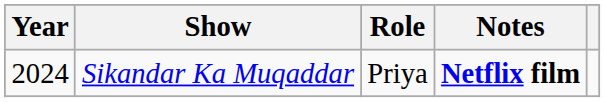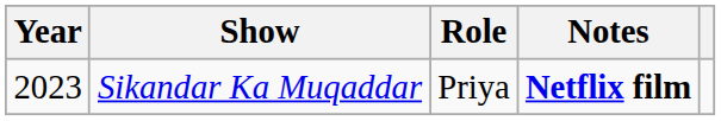Sikandar Ka Muqaddar | Year: 2024 -> 2023
